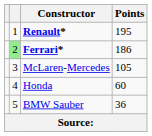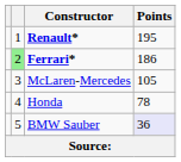Honda | Points: 60 -> 78
BMW Sauber | Points: no background -> lavender background
